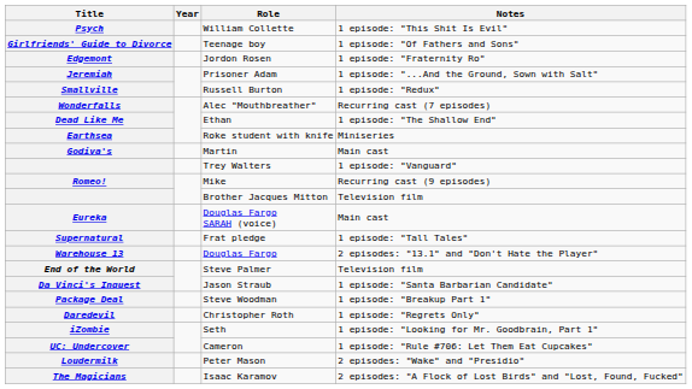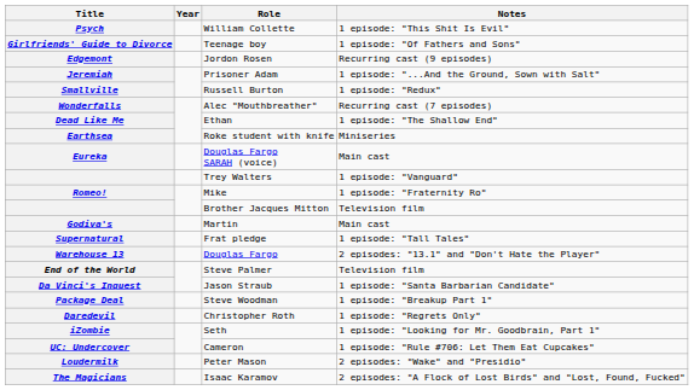Jordon Rosen | Notes: 1 episode: "Fraternity Ro" -> Recurring cast (9 episodes)
rows swapped: Martin <-> Douglas Fargo SARAH (voice)
Mike | Notes: Recurring cast (9 episodes) -> 1 episode: "Fraternity Ro"
